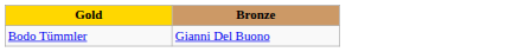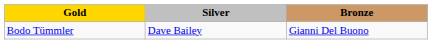+ column: Silver | Dave Bailey
